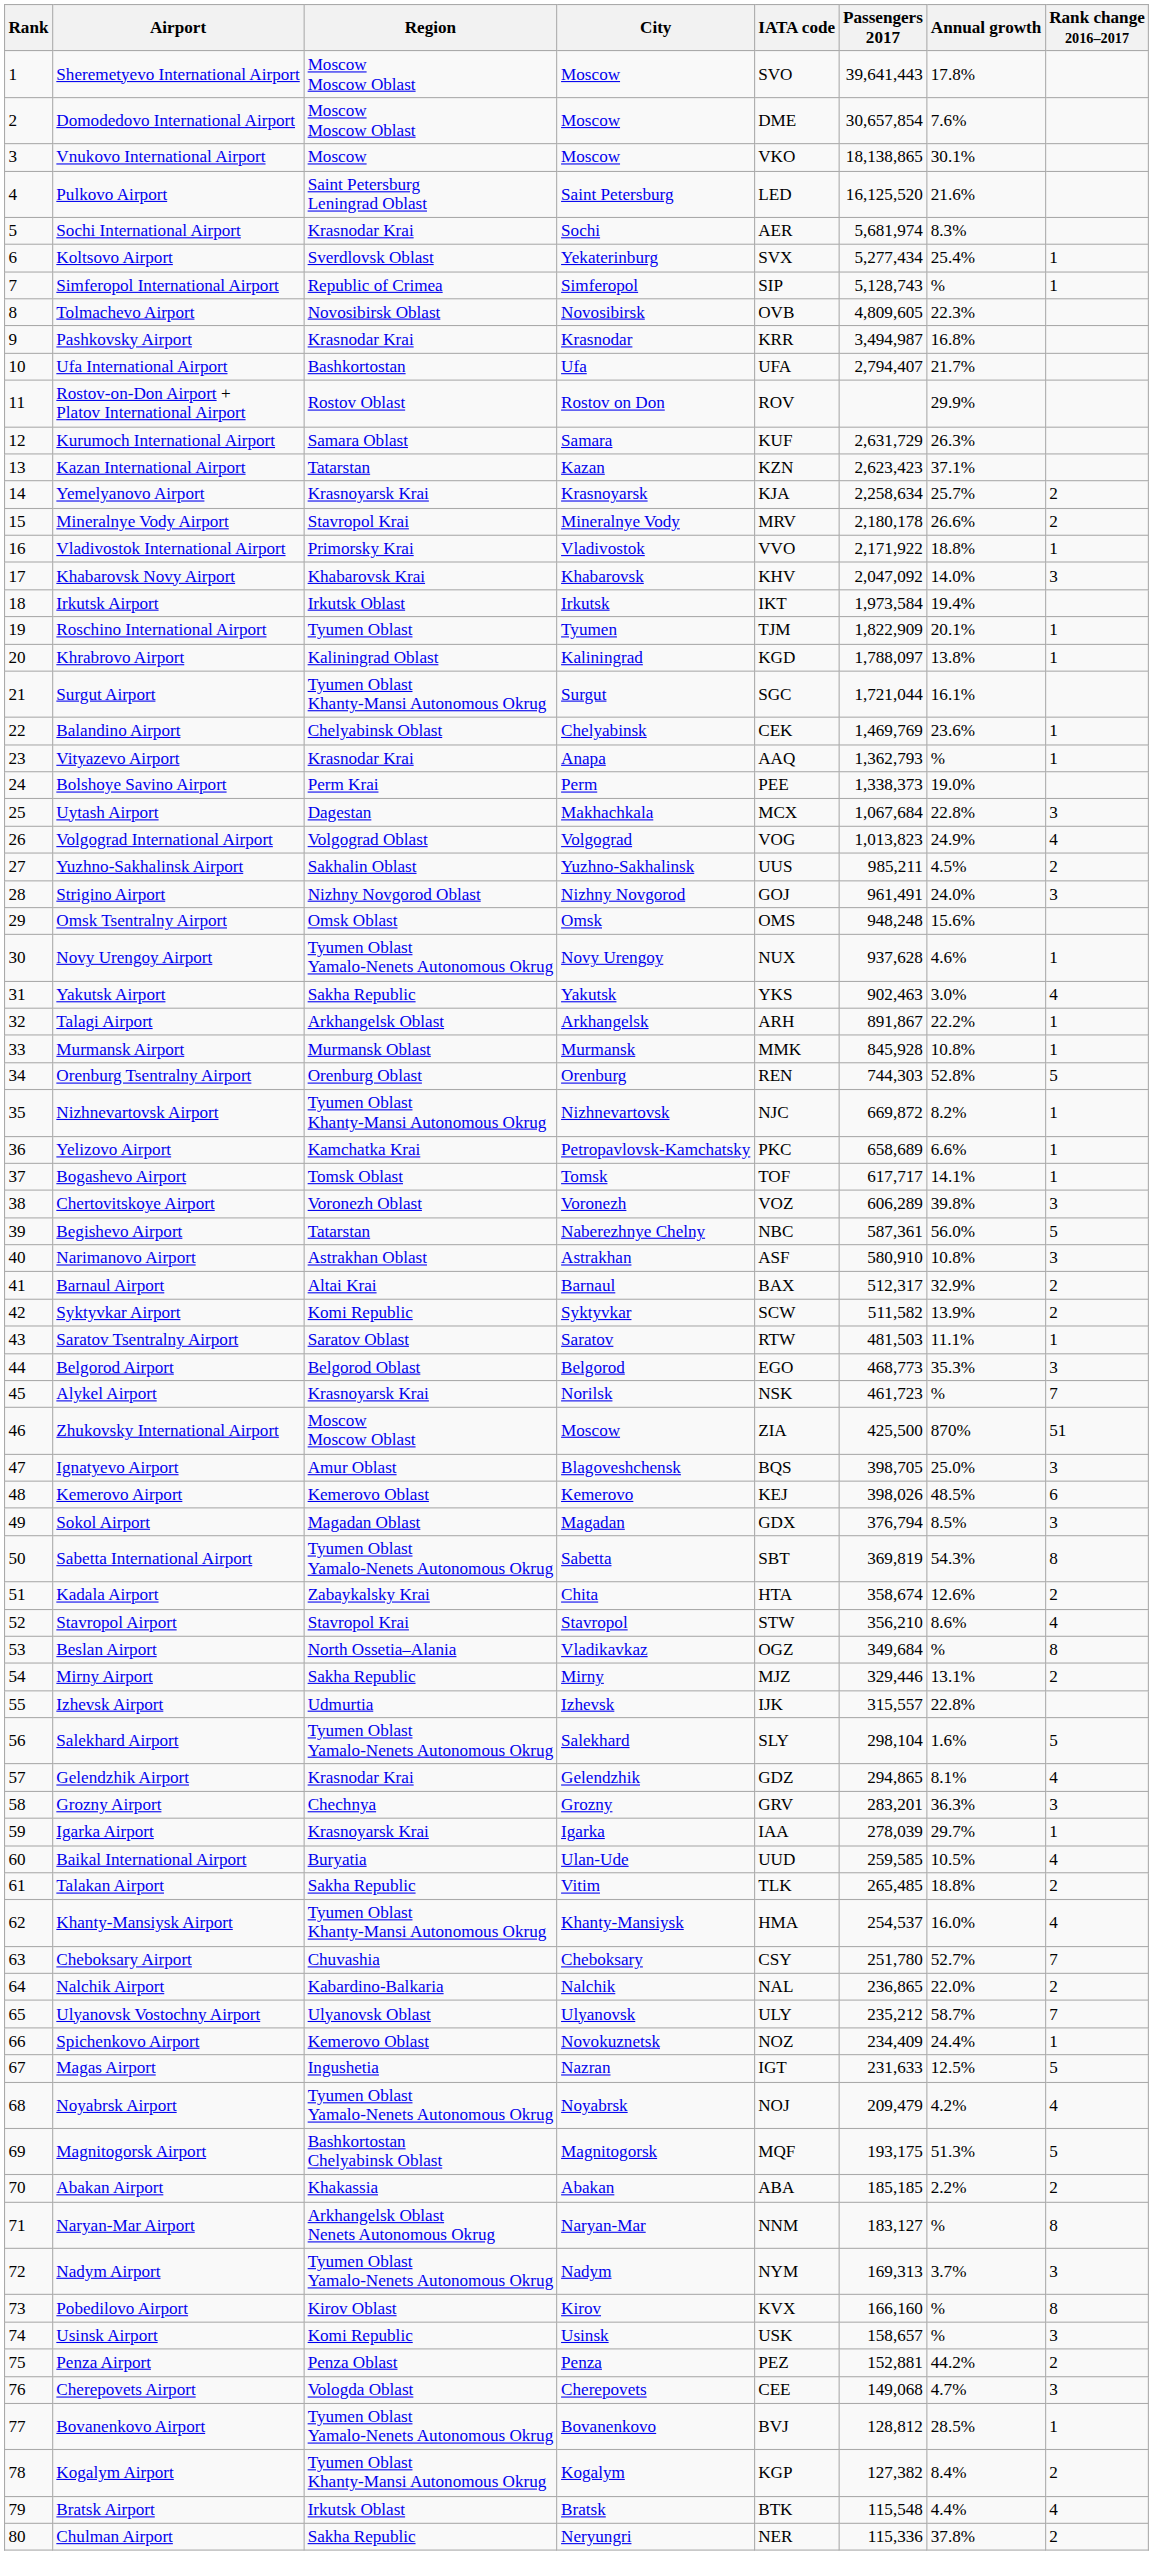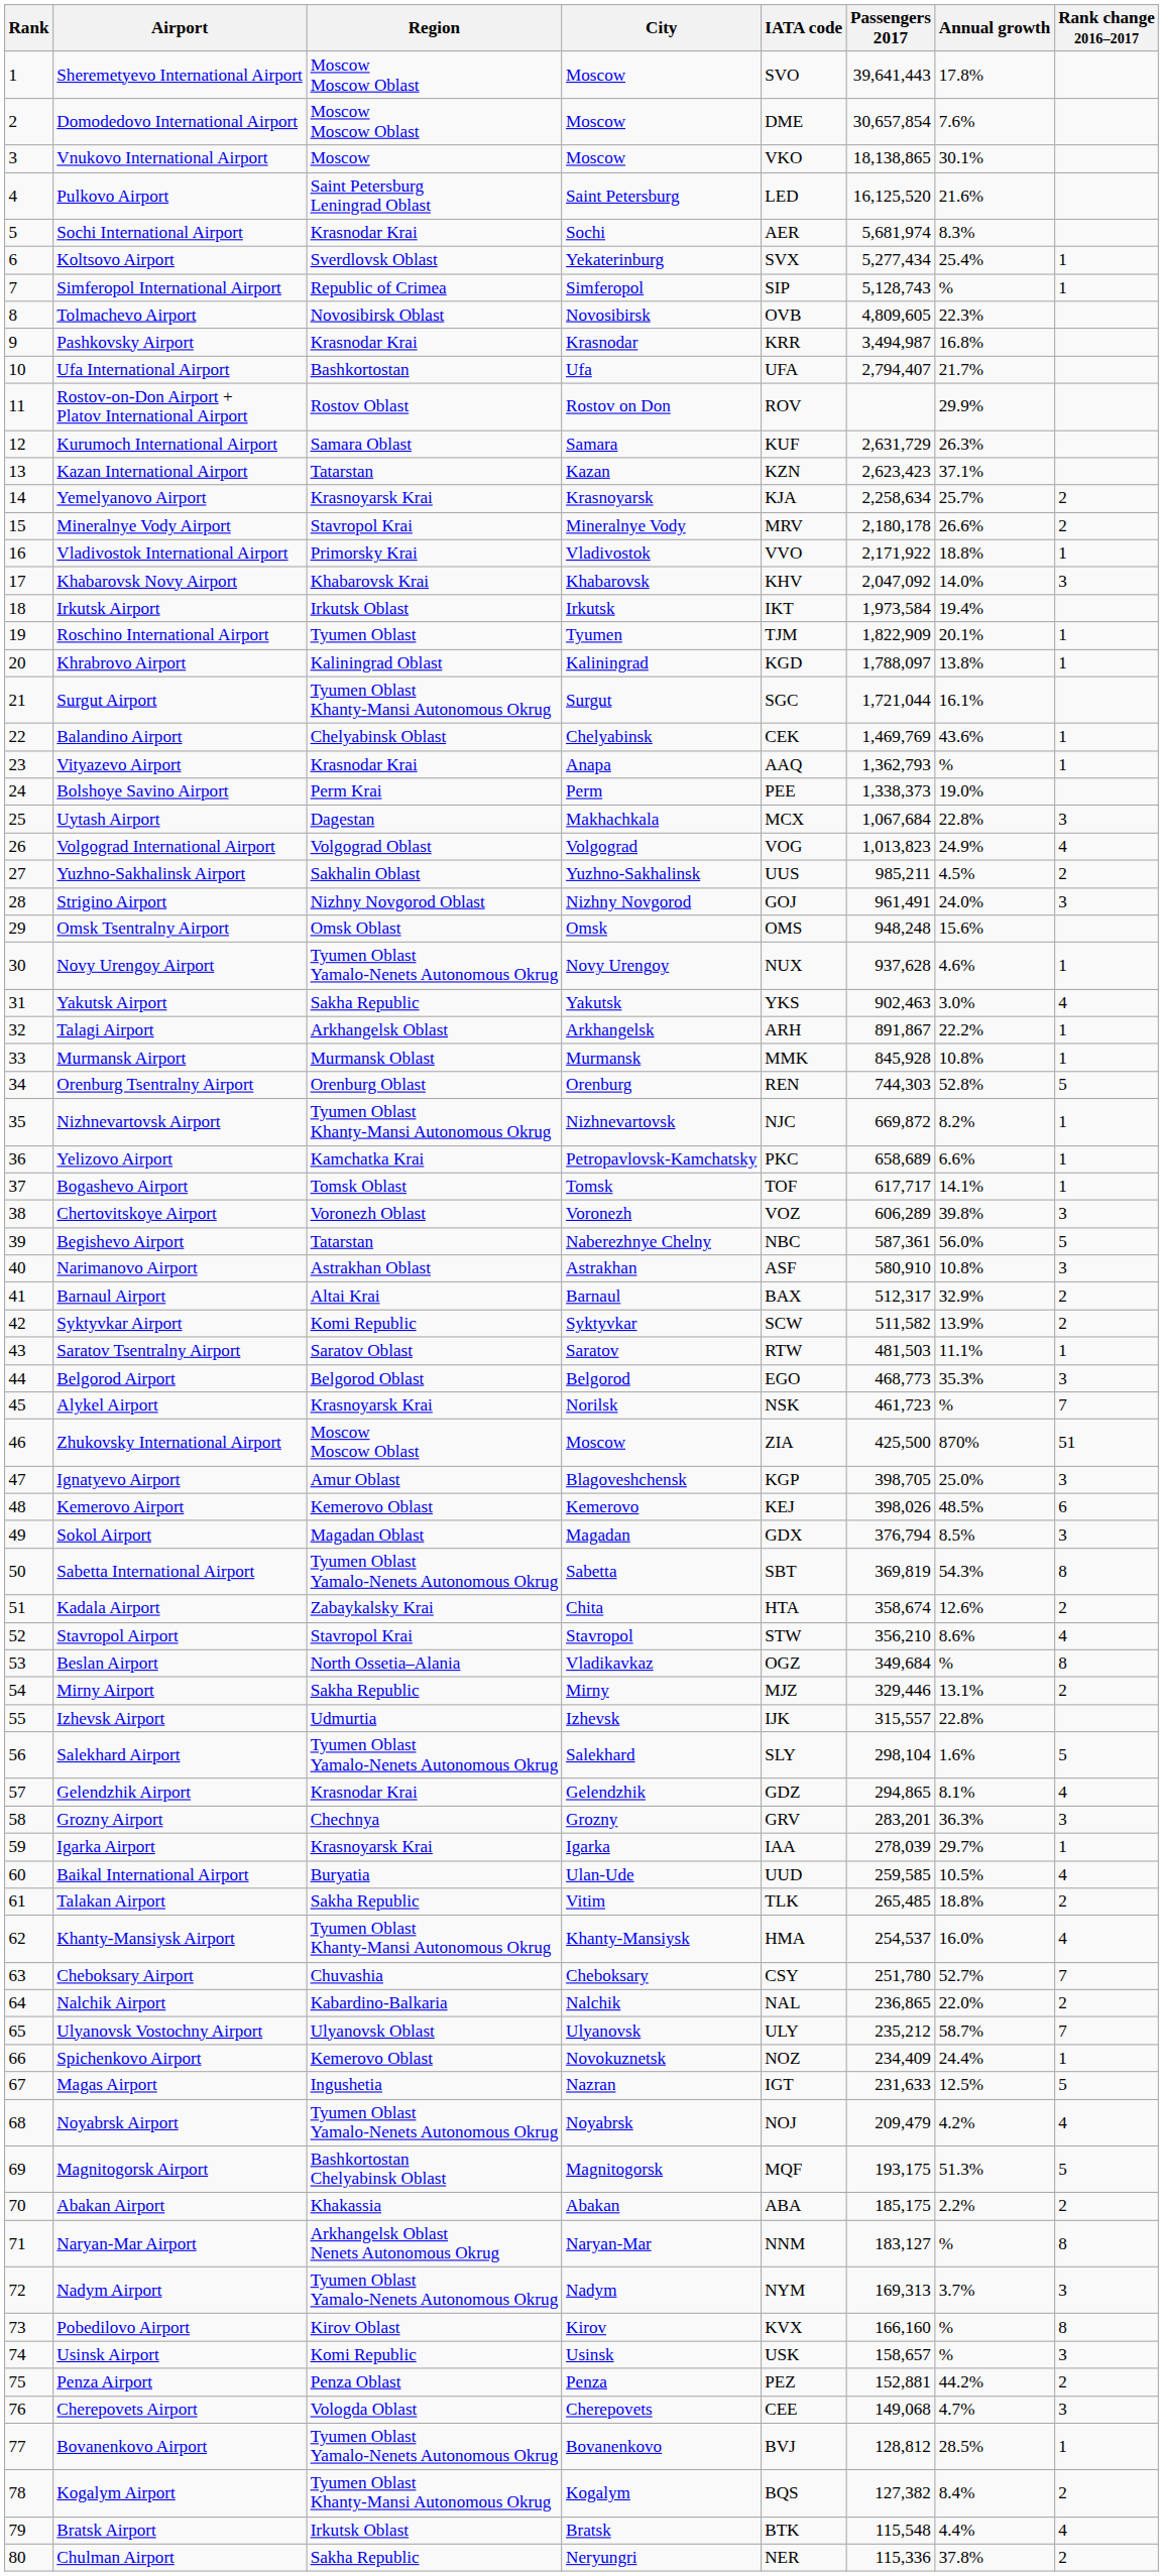Balandino Airport | Annual growth: 23.6% -> 43.6%
Ignatyevo Airport | IATA code: BQS -> KGP
Abakan Airport | Passengers 2017: 185,185 -> 185,175
Kogalym Airport | IATA code: KGP -> BQS
